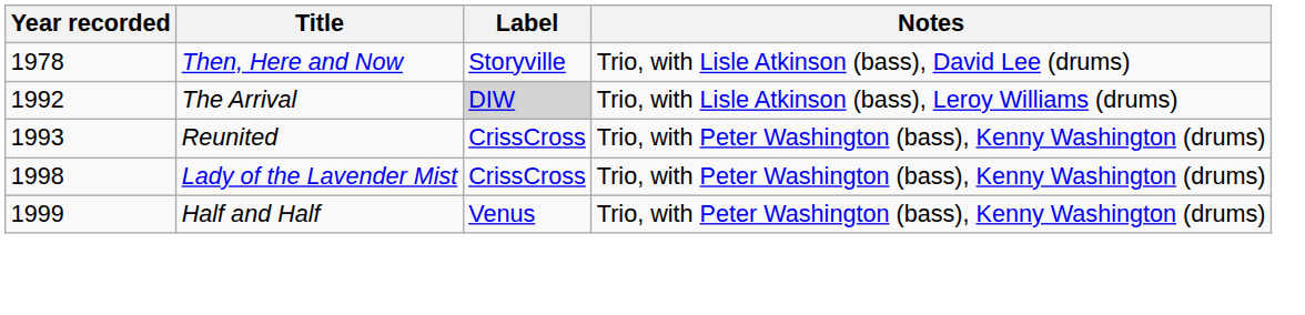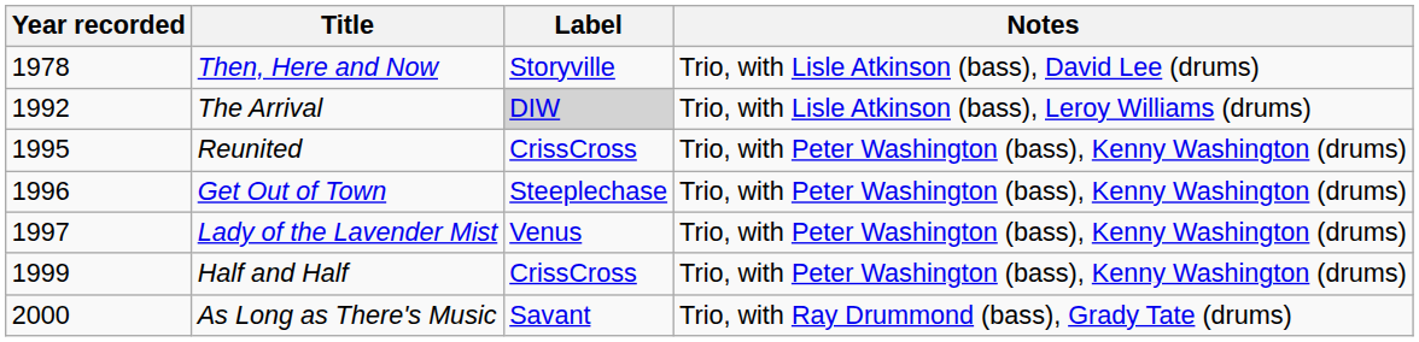Reunited | Year recorded: 1993 -> 1995
+ row: 1996 | Get Out of Town | Steeplechase | Trio, with Peter Washington (bass), Kenny Washington (drums)
Lady of the Lavender Mist | Year recorded: 1998 -> 1997
Lady of the Lavender Mist | Label: CrissCross -> Venus
Half and Half | Label: Venus -> CrissCross
+ row: 2000 | As Long as There's Music | Savant | Trio, with Ray Drummond (bass), Grady Tate (drums)
